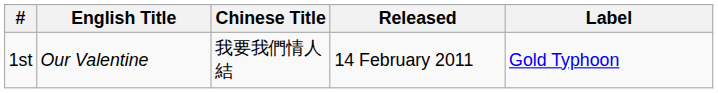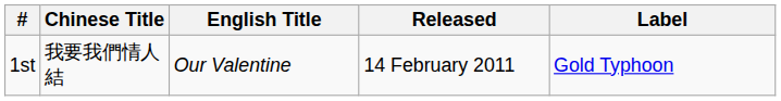columns swapped: English Title <-> Chinese Title
